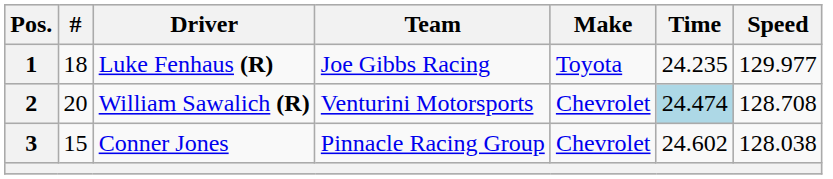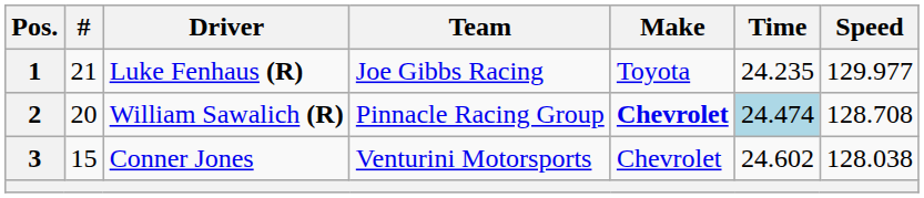1 | #: 18 -> 21
2 | Team: Venturini Motorsports -> Pinnacle Racing Group
2 | Make: normal -> bold
3 | Team: Pinnacle Racing Group -> Venturini Motorsports
